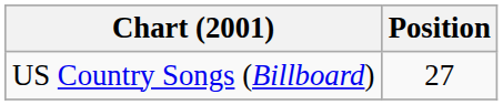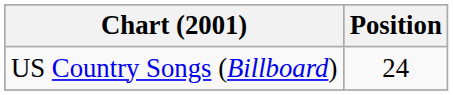US Country Songs (Billboard) | Position: 27 -> 24
